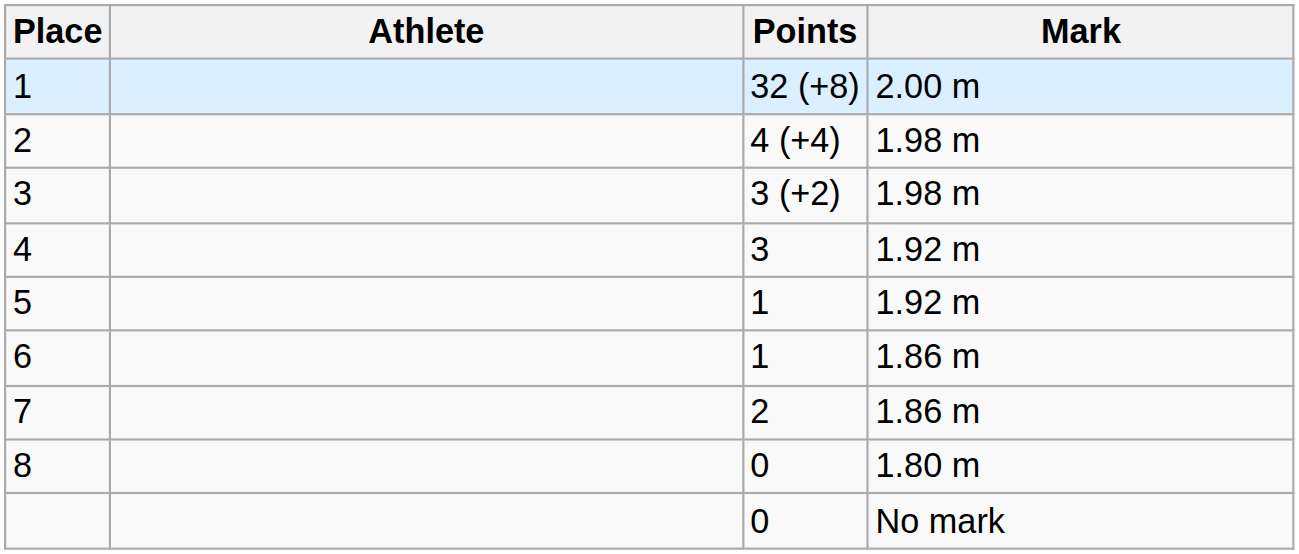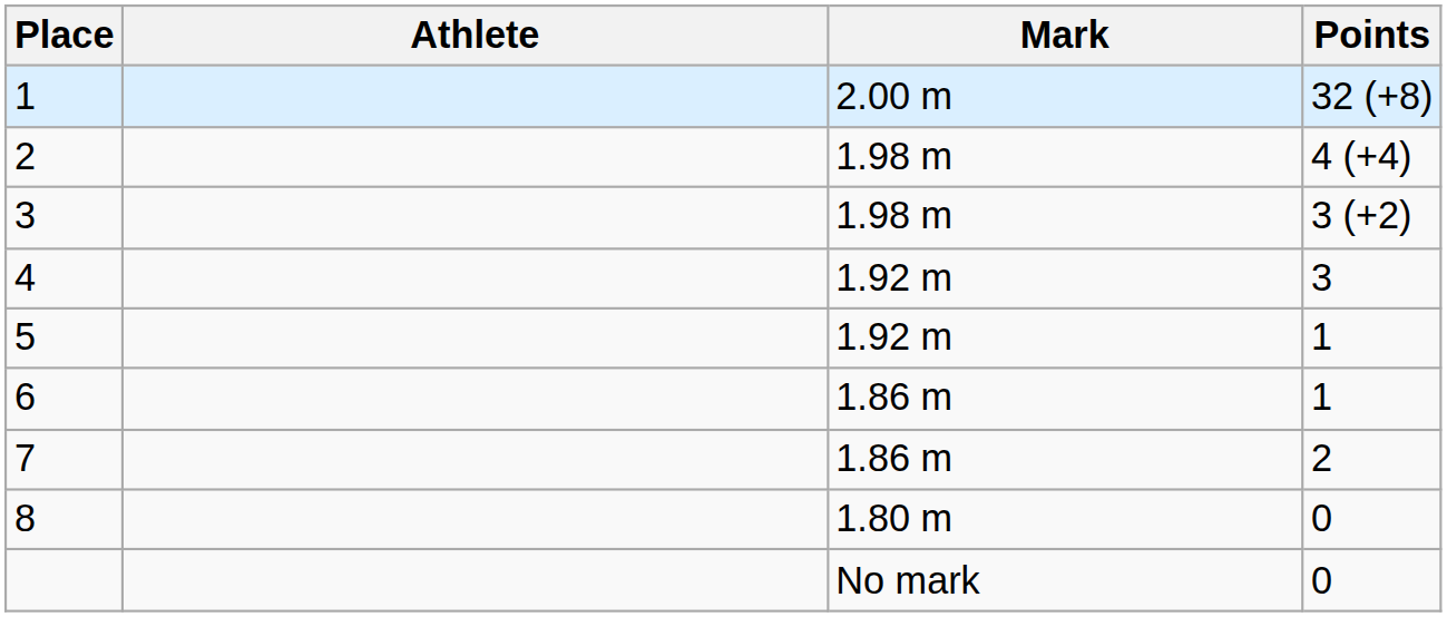columns swapped: Mark <-> Points
